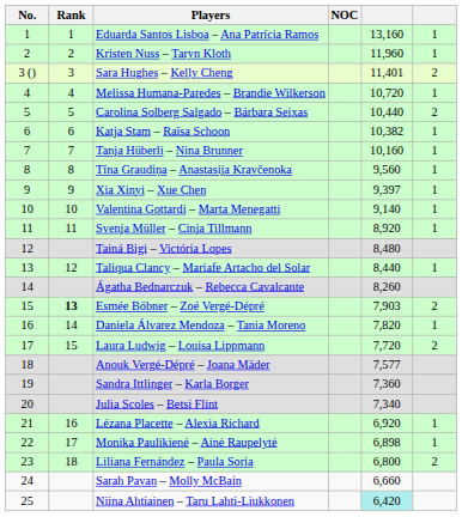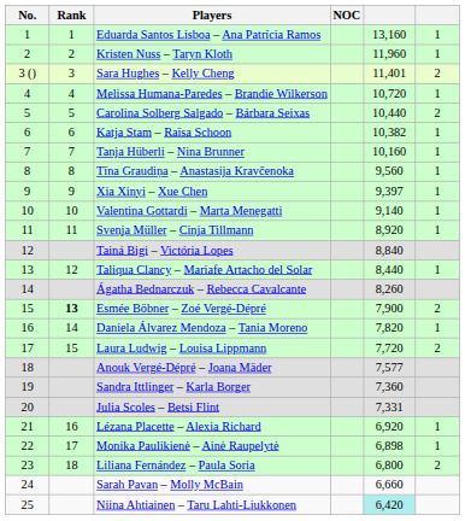Tainá Bigi – Victória Lopes | column 5: 8,480 -> 8,840
Esmée Böbner – Zoé Vergé-Dépré | column 5: 7,903 -> 7,900
Julia Scoles – Betsi Flint | column 5: 7,340 -> 7,331
